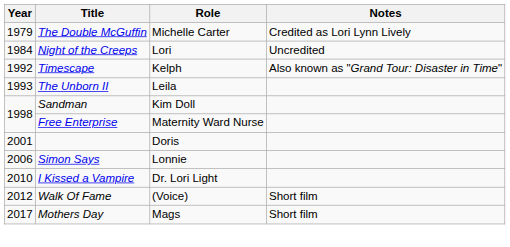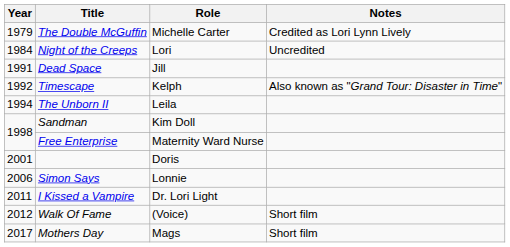+ row: 1991 | Dead Space | Jill
The Unborn II | Year: 1993 -> 1994
I Kissed a Vampire | Year: 2010 -> 2011
